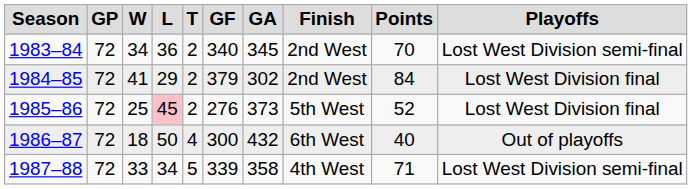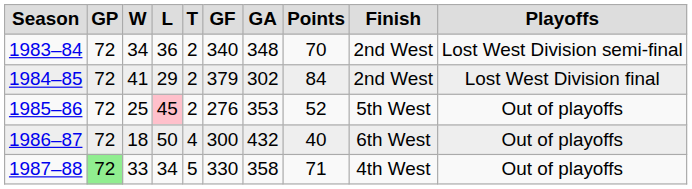columns swapped: Points <-> Finish
1983–84 | GA: 345 -> 348
1985–86 | GA: 373 -> 353
1985–86 | Playoffs: Lost West Division final -> Out of playoffs
1987–88 | GP: no background -> lightgreen background
1987–88 | GF: 339 -> 330
1987–88 | Playoffs: Lost West Division semi-final -> Out of playoffs
